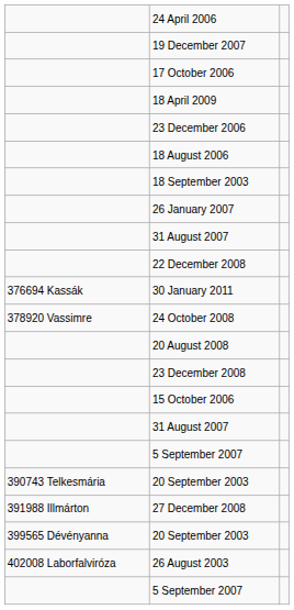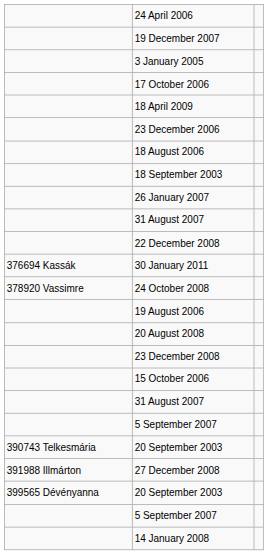+ row: 3 January 2005
+ row: 19 August 2006
- row: 402008 Laborfalviróza | 26 August 2003
+ row: 14 January 2008
